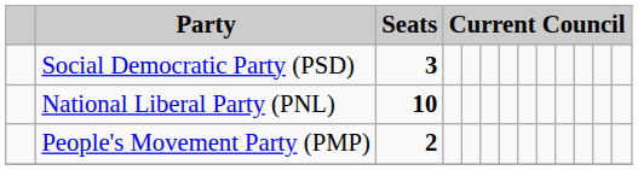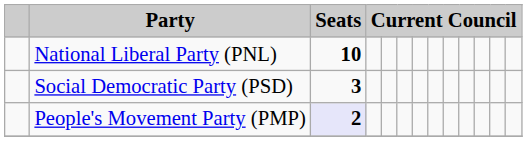rows swapped: National Liberal Party (PNL) <-> Social Democratic Party (PSD)
People's Movement Party (PMP) | Seats: no background -> lavender background
